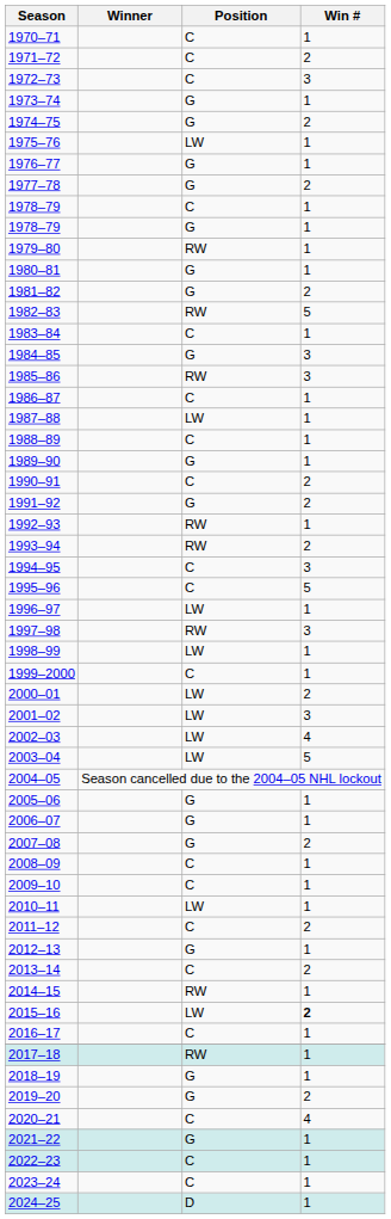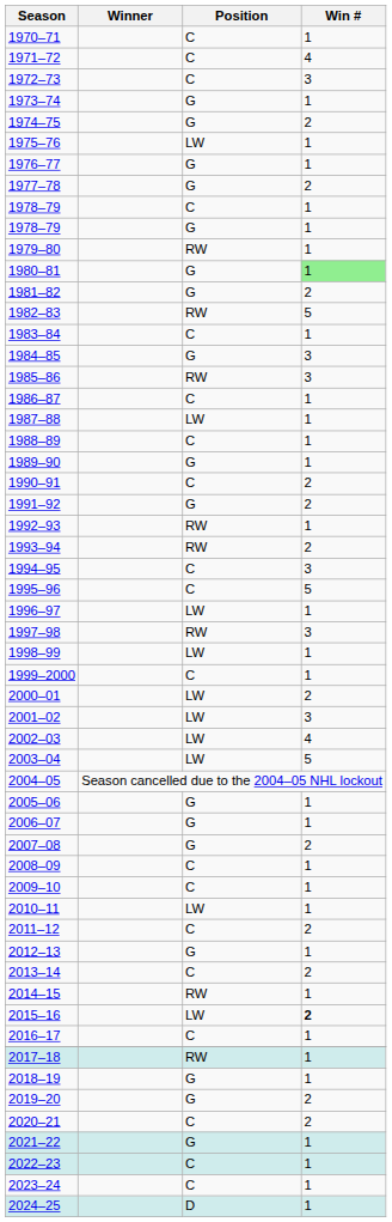1971–72 | Win #: 2 -> 4
1980–81 | Win #: no background -> lightgreen background
2020–21 | Win #: 4 -> 2
